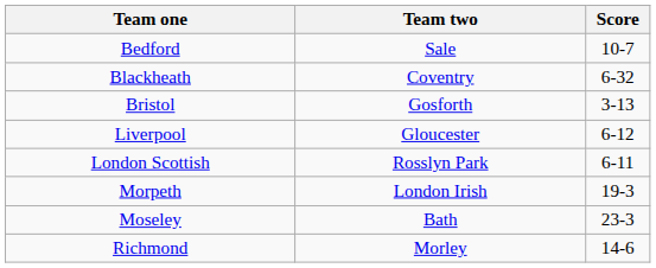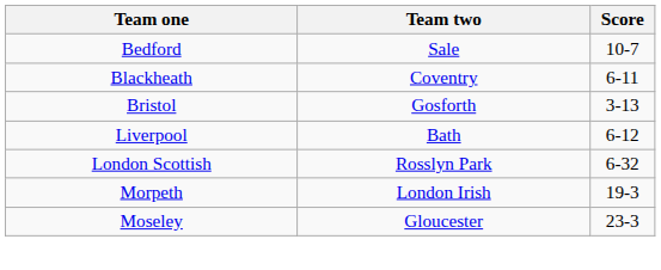Blackheath | Score: 6-32 -> 6-11
Liverpool | Team two: Gloucester -> Bath
London Scottish | Score: 6-11 -> 6-32
Moseley | Team two: Bath -> Gloucester
- row: Richmond | Morley | 14-6
